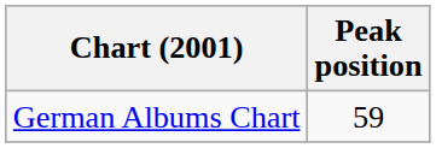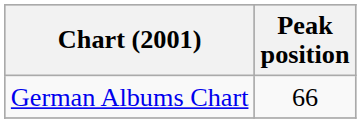German Albums Chart | Peak position: 59 -> 66
